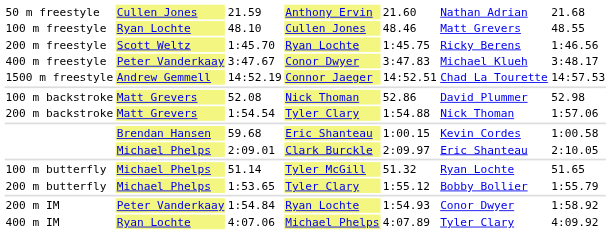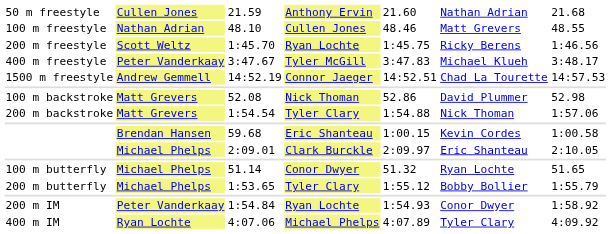48.10 | column 2: Ryan Lochte -> Nathan Adrian
3:47.67 | column 4: Conor Dwyer -> Tyler McGill
51.14 | column 4: Tyler McGill -> Conor Dwyer
